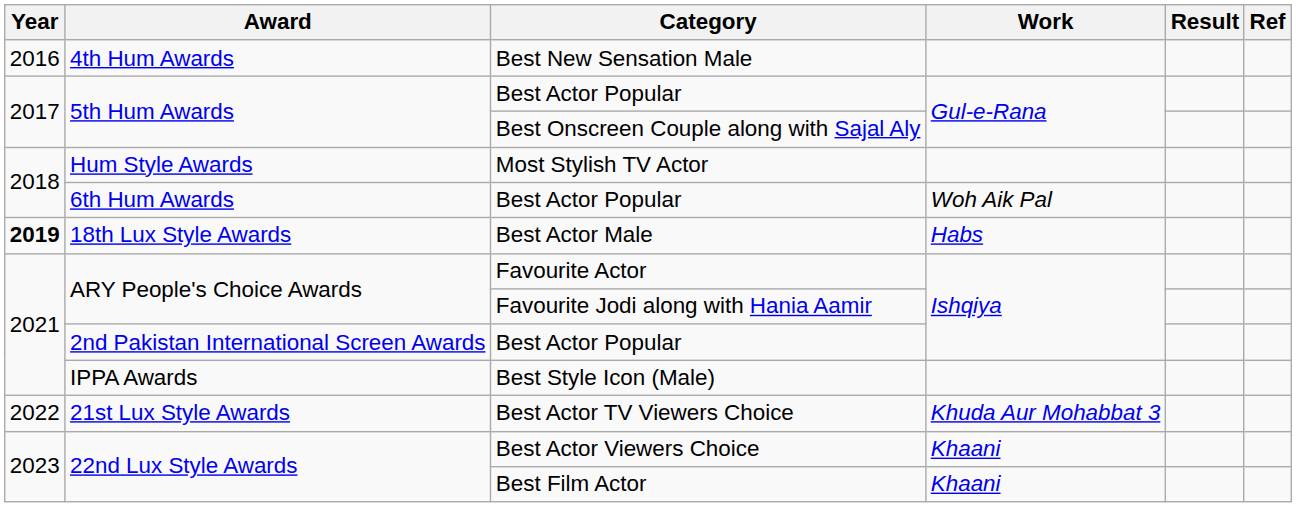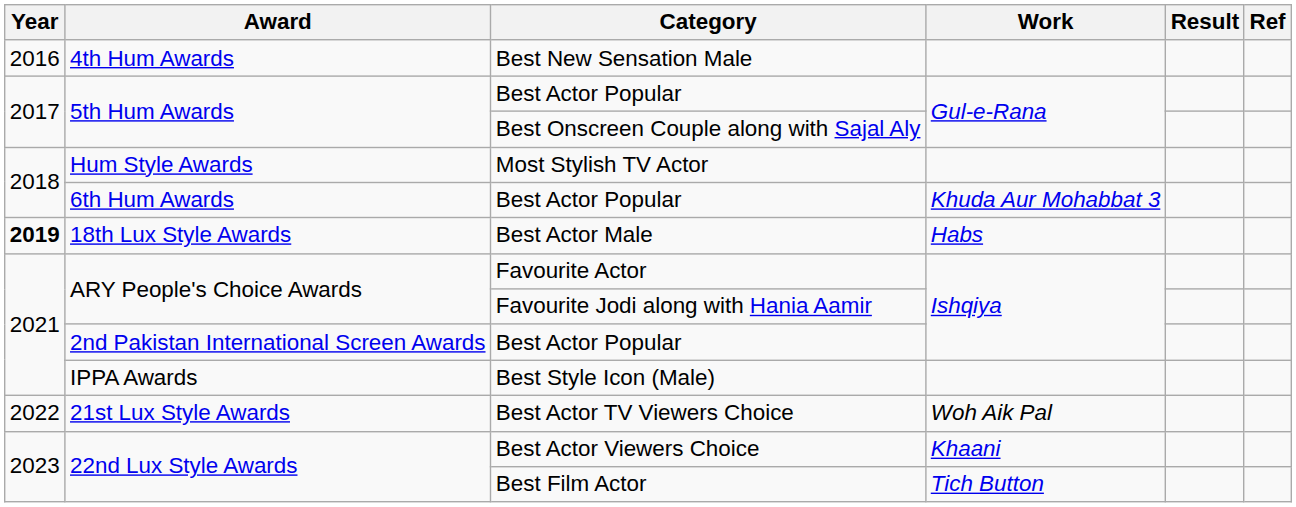6th Hum Awards / Best Actor Popular | Work: Woh Aik Pal -> Khuda Aur Mohabbat 3
Best Actor TV Viewers Choice | Work: Khuda Aur Mohabbat 3 -> Woh Aik Pal
Best Film Actor | Work: Khaani -> Tich Button
